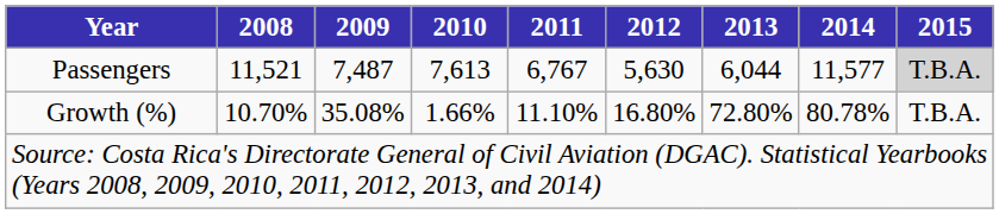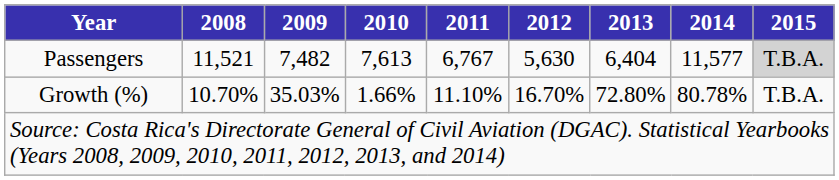Passengers | 2009: 7,487 -> 7,482
Passengers | 2013: 6,044 -> 6,404
Growth (%) | 2009: 35.08% -> 35.03%
Growth (%) | 2012: 16.80% -> 16.70%
